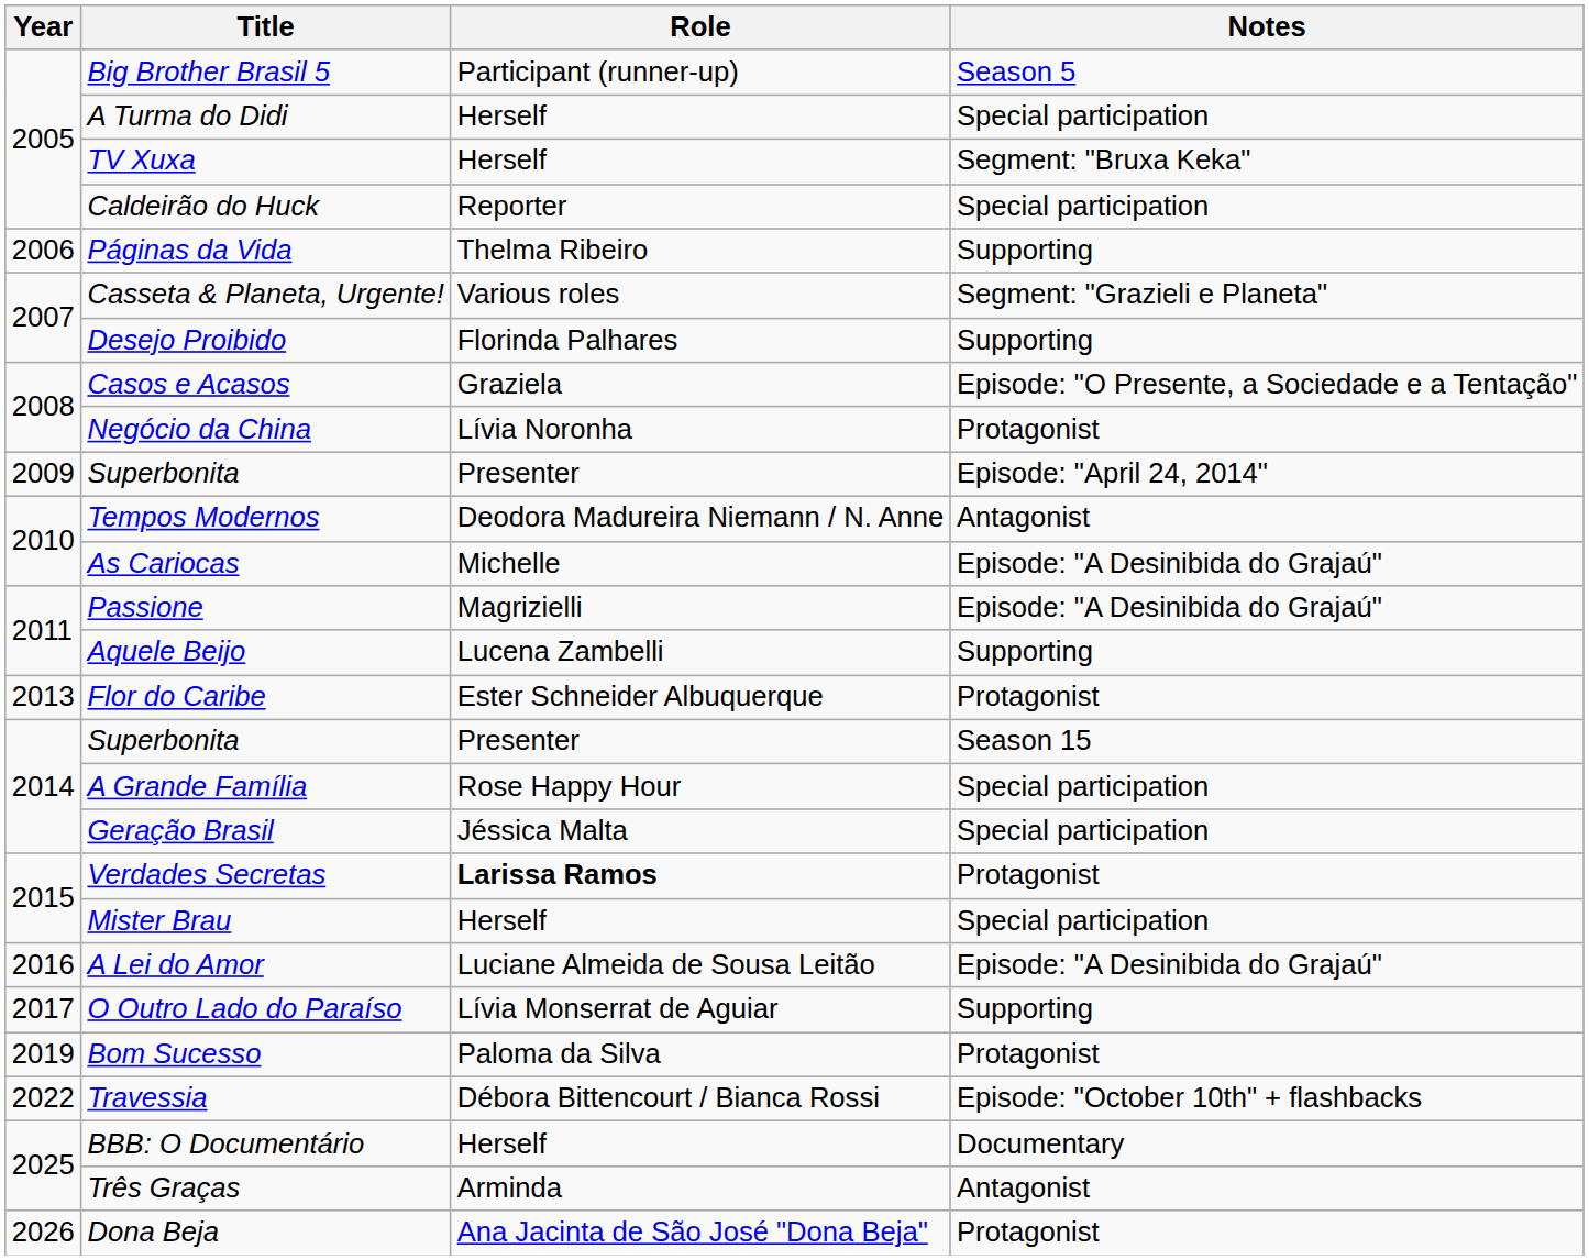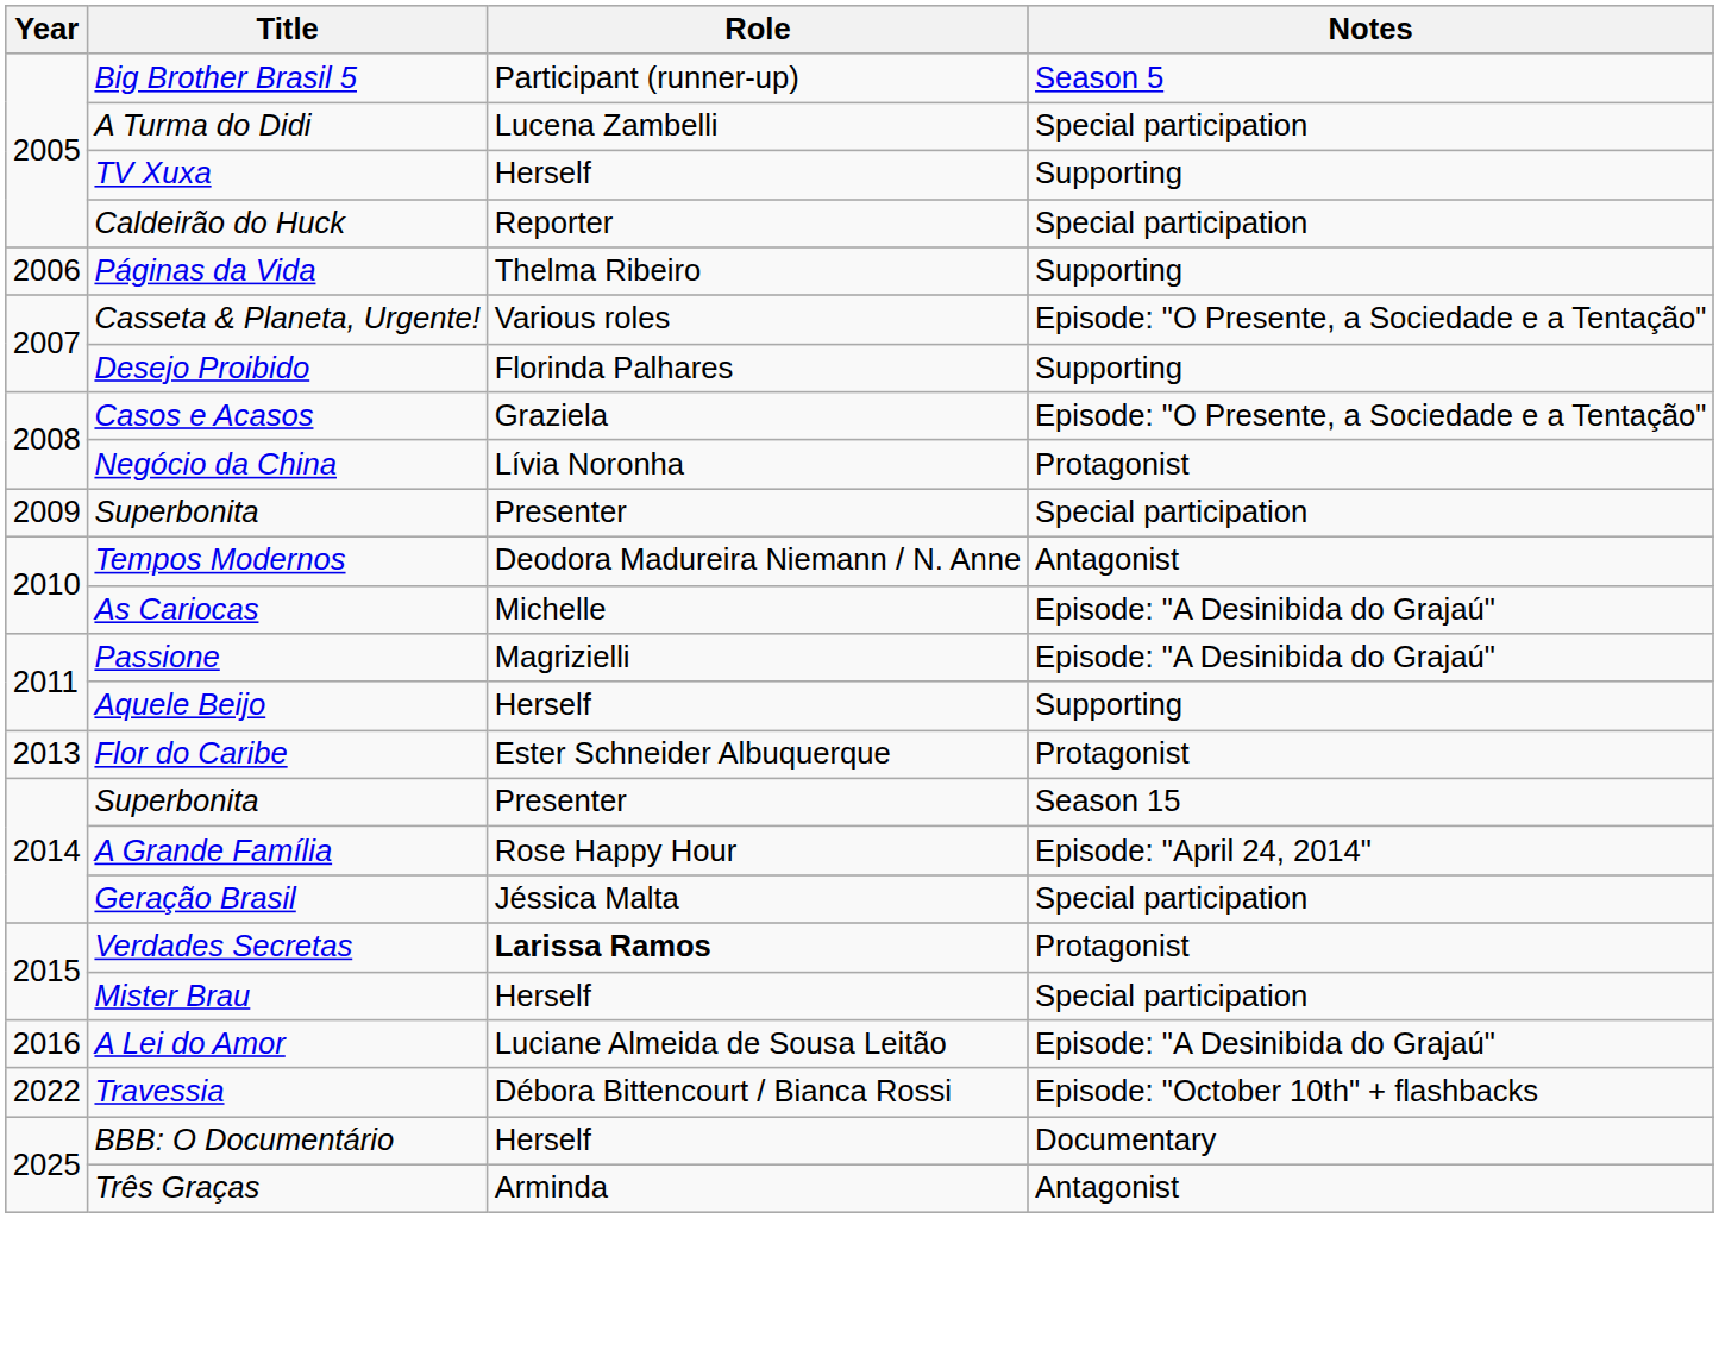A Turma do Didi | Role: Herself -> Lucena Zambelli
TV Xuxa | Notes: Segment: "Bruxa Keka" -> Supporting
Casseta & Planeta, Urgente! | Notes: Segment: "Grazieli e Planeta" -> Episode: "O Presente, a Sociedade e a Tentação"
2009 / Superbonita | Notes: Episode: "April 24, 2014" -> Special participation
Aquele Beijo | Role: Lucena Zambelli -> Herself
A Grande Família | Notes: Special participation -> Episode: "April 24, 2014"
- row: 2017 | O Outro Lado do Paraíso | Lívia Monserrat de Aguiar | Supporting
- row: 2019 | Bom Sucesso | Paloma da Silva | Protagonist
- row: 2026 | Dona Beja | Ana Jacinta de São José "Dona Beja" | Protagonist
